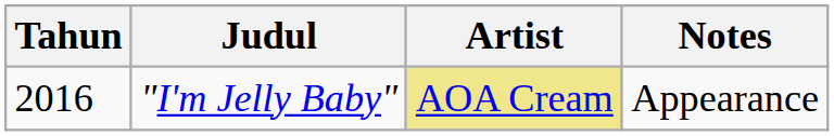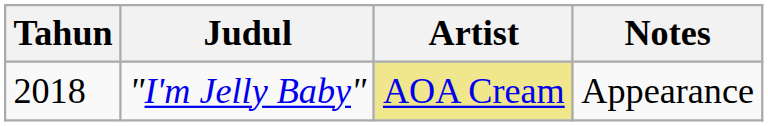"I'm Jelly Baby" | Tahun: 2016 -> 2018
